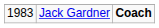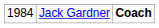Jack Gardner | column 1: 1983 -> 1984
